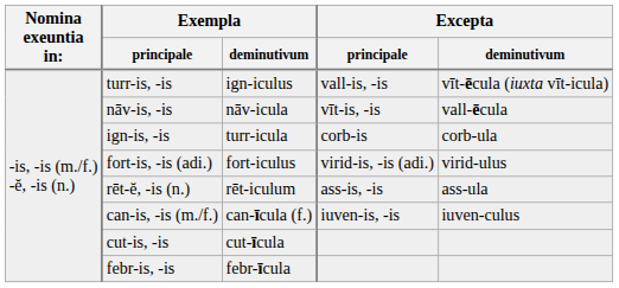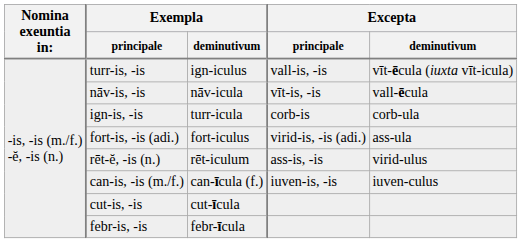fort-is, -is (adi.) | Excepta / deminutivum: virid-ulus -> ass-ula
rēt-ĕ, -is (n.) | Excepta / deminutivum: ass-ula -> virid-ulus
